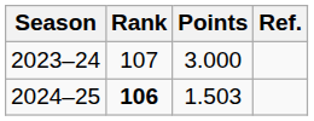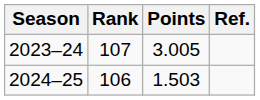2023–24 | Points: 3.000 -> 3.005
2024–25 | Rank: bold -> normal
